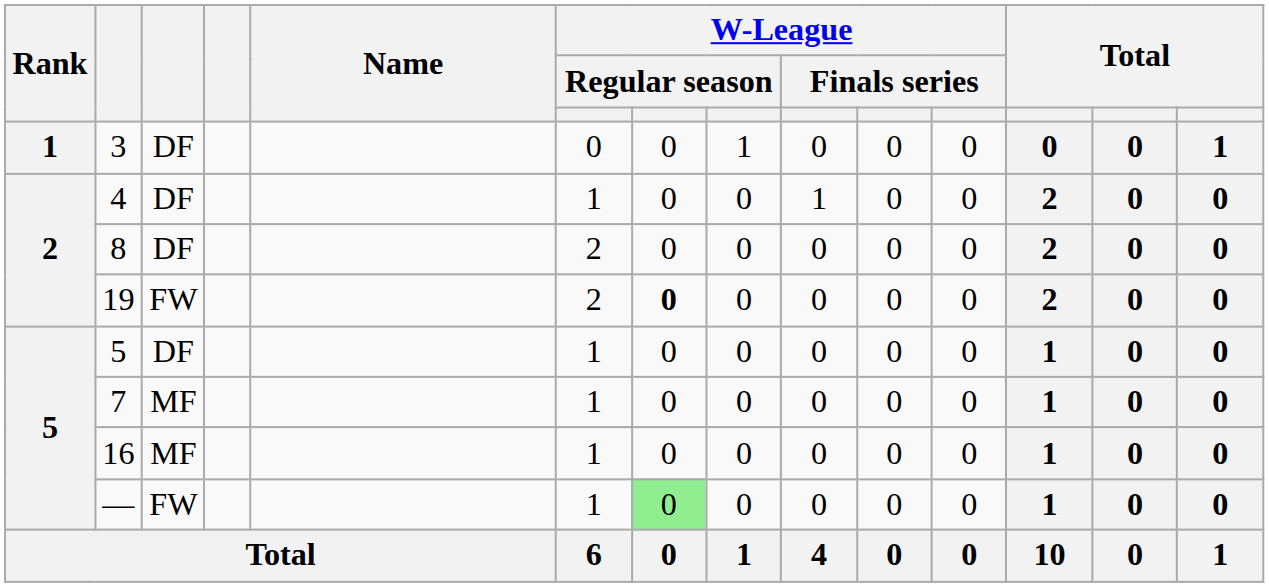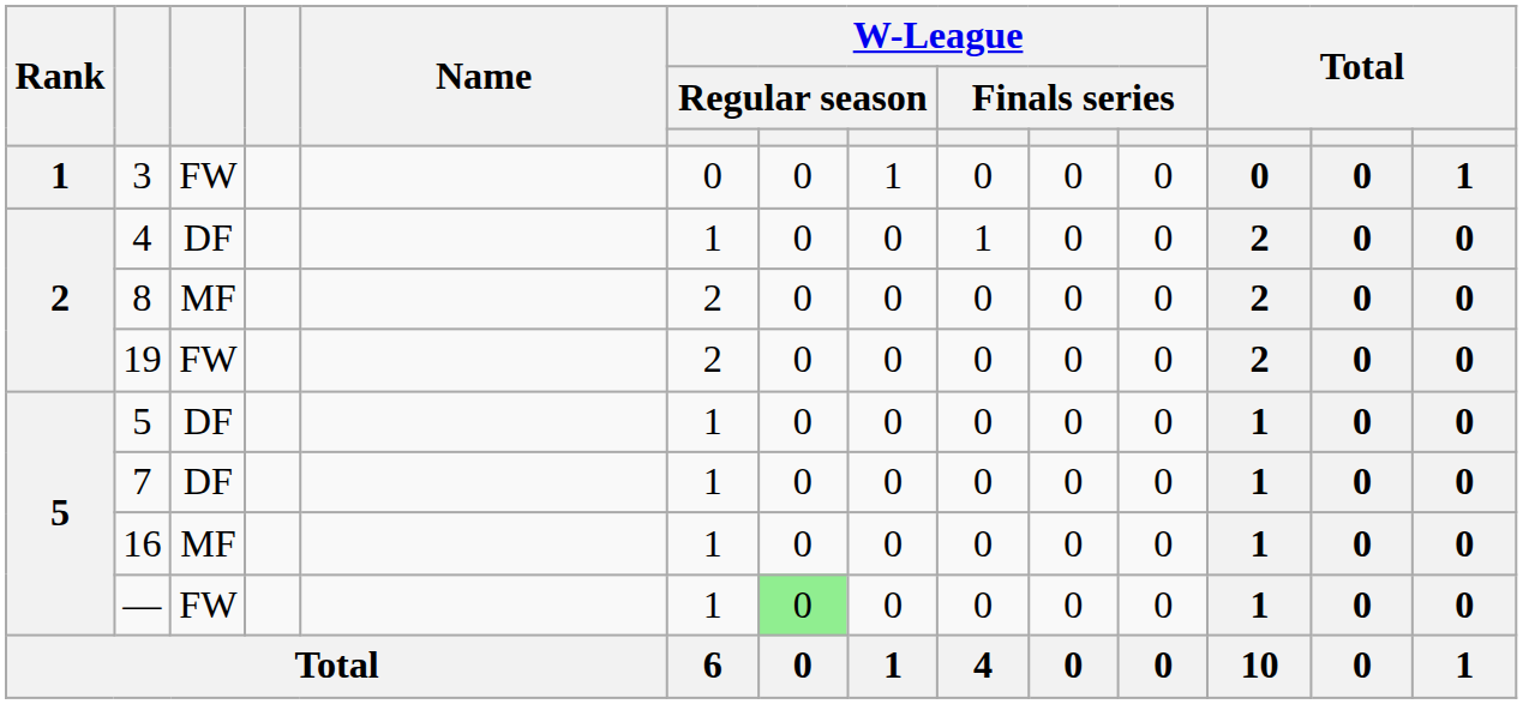3 | column 3: DF -> FW
8 | column 3: DF -> MF
19 | column 7: bold -> normal
7 | column 3: MF -> DF
